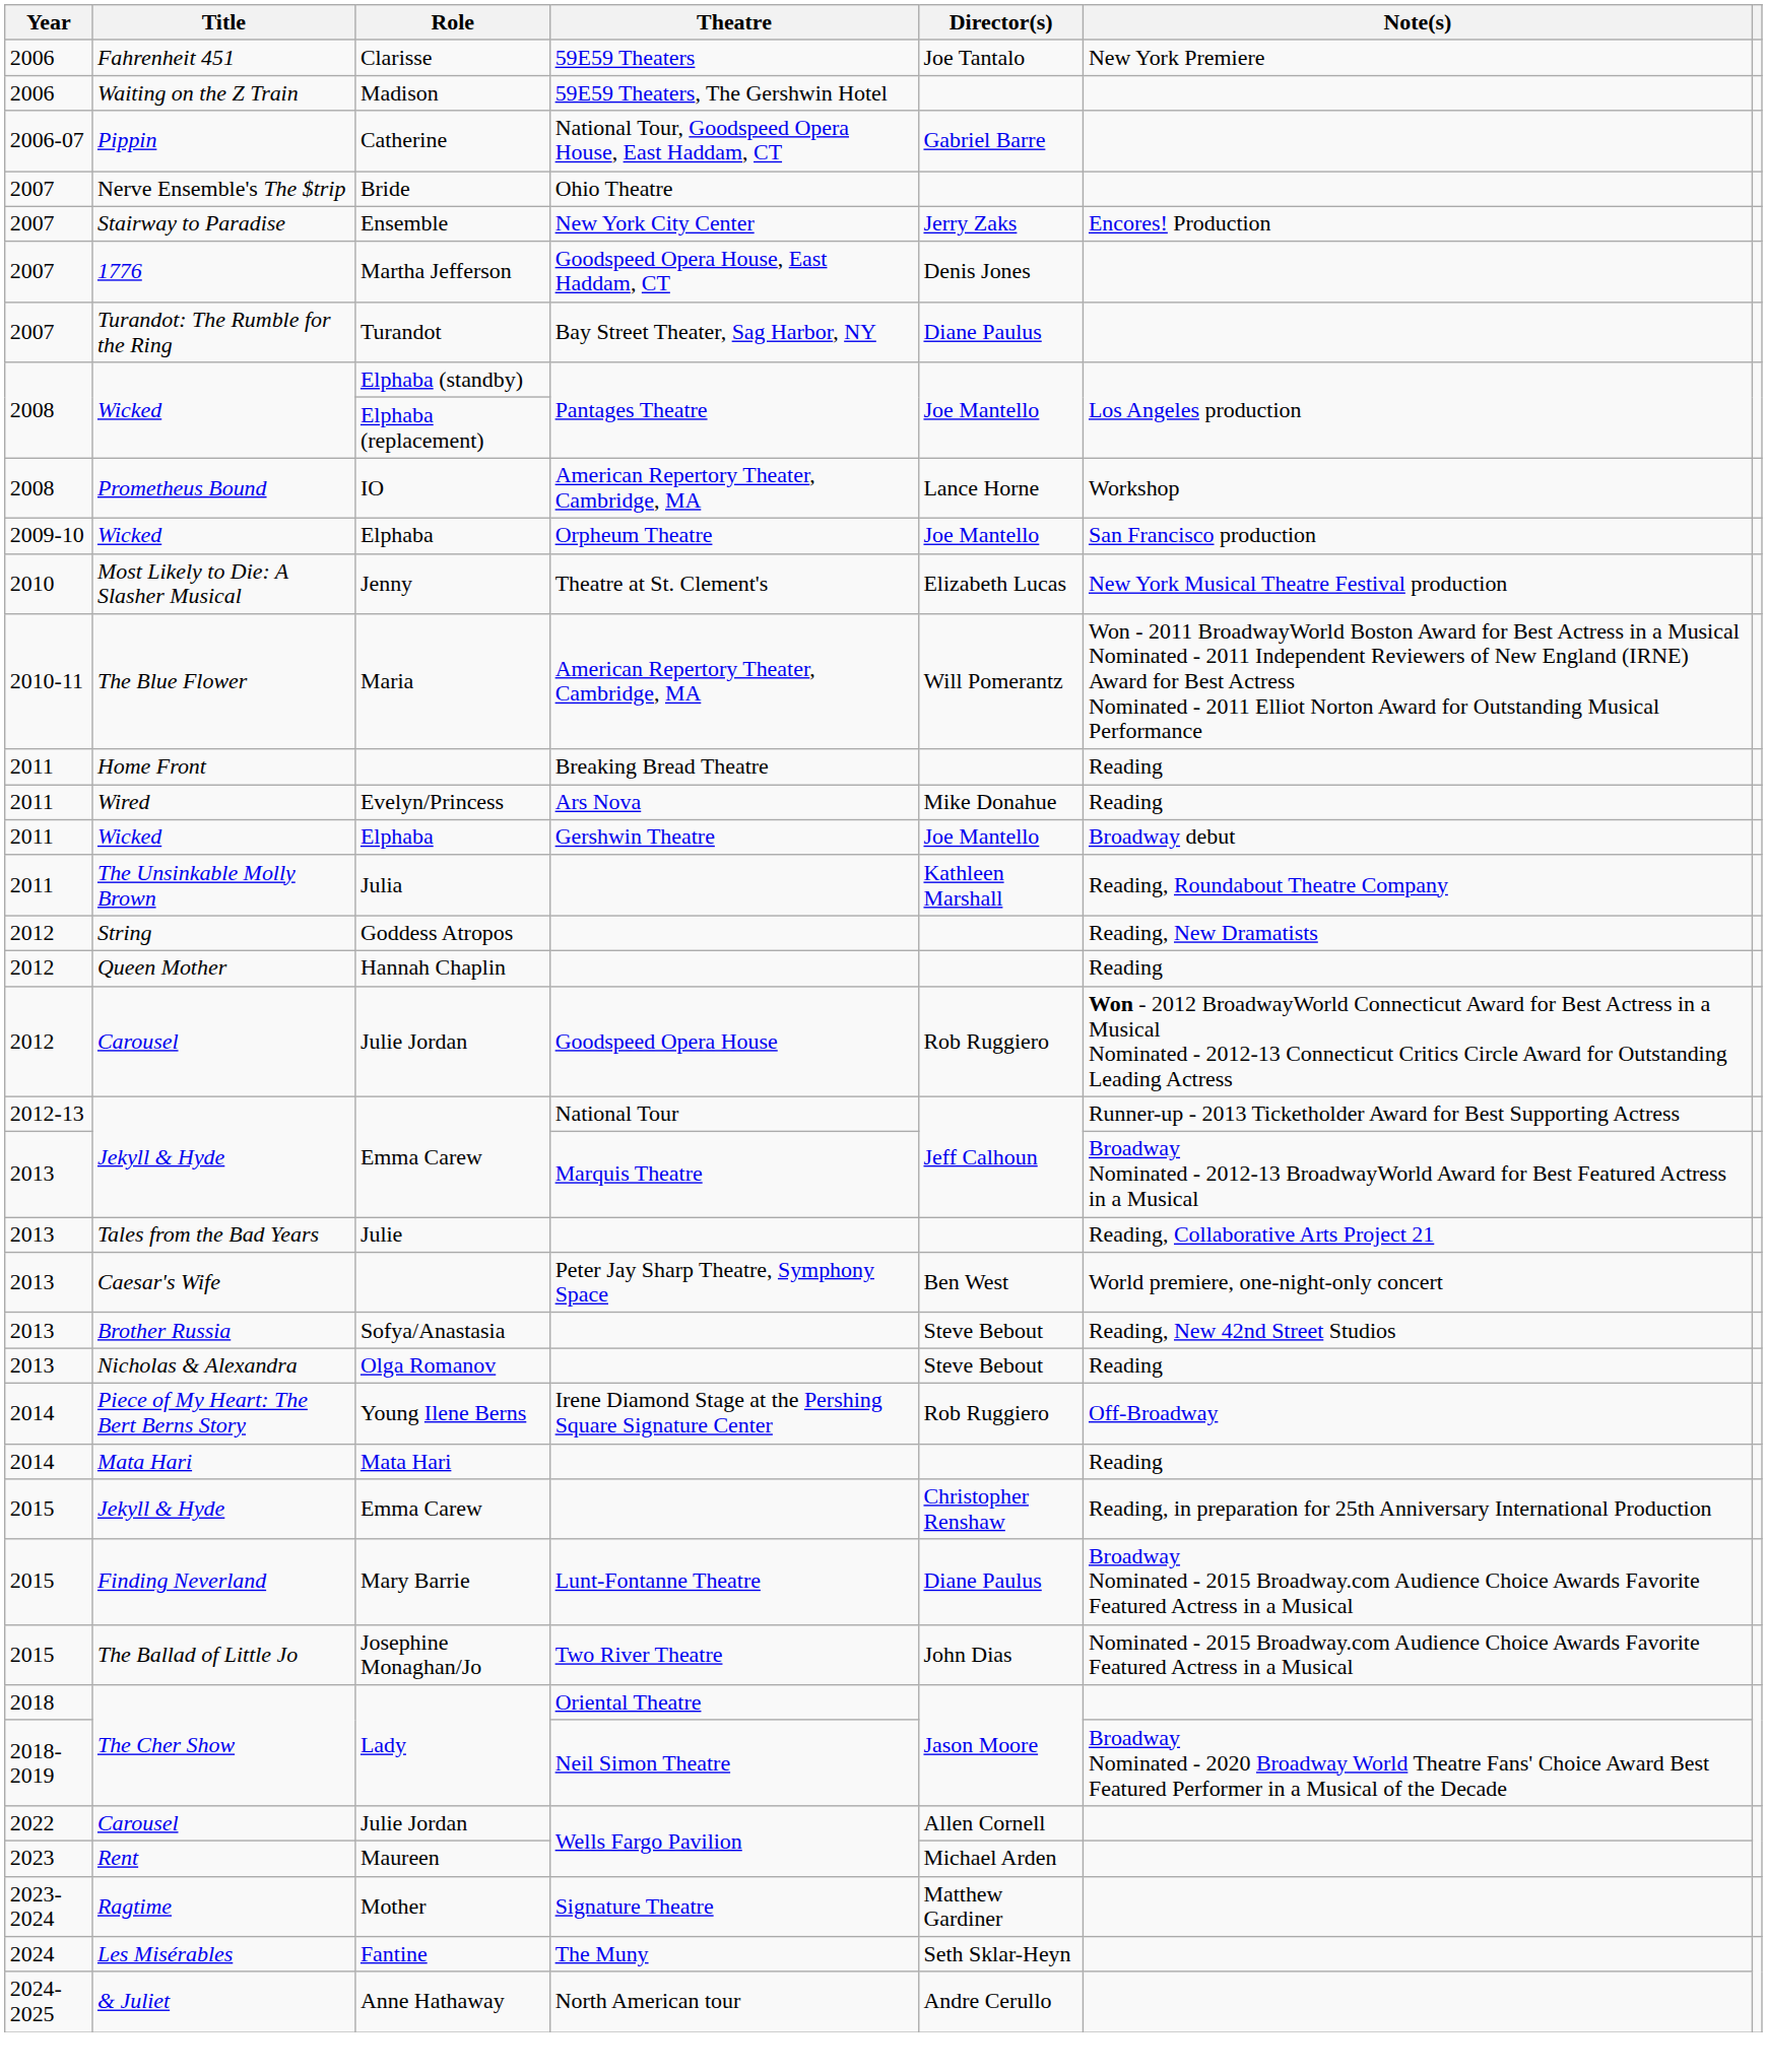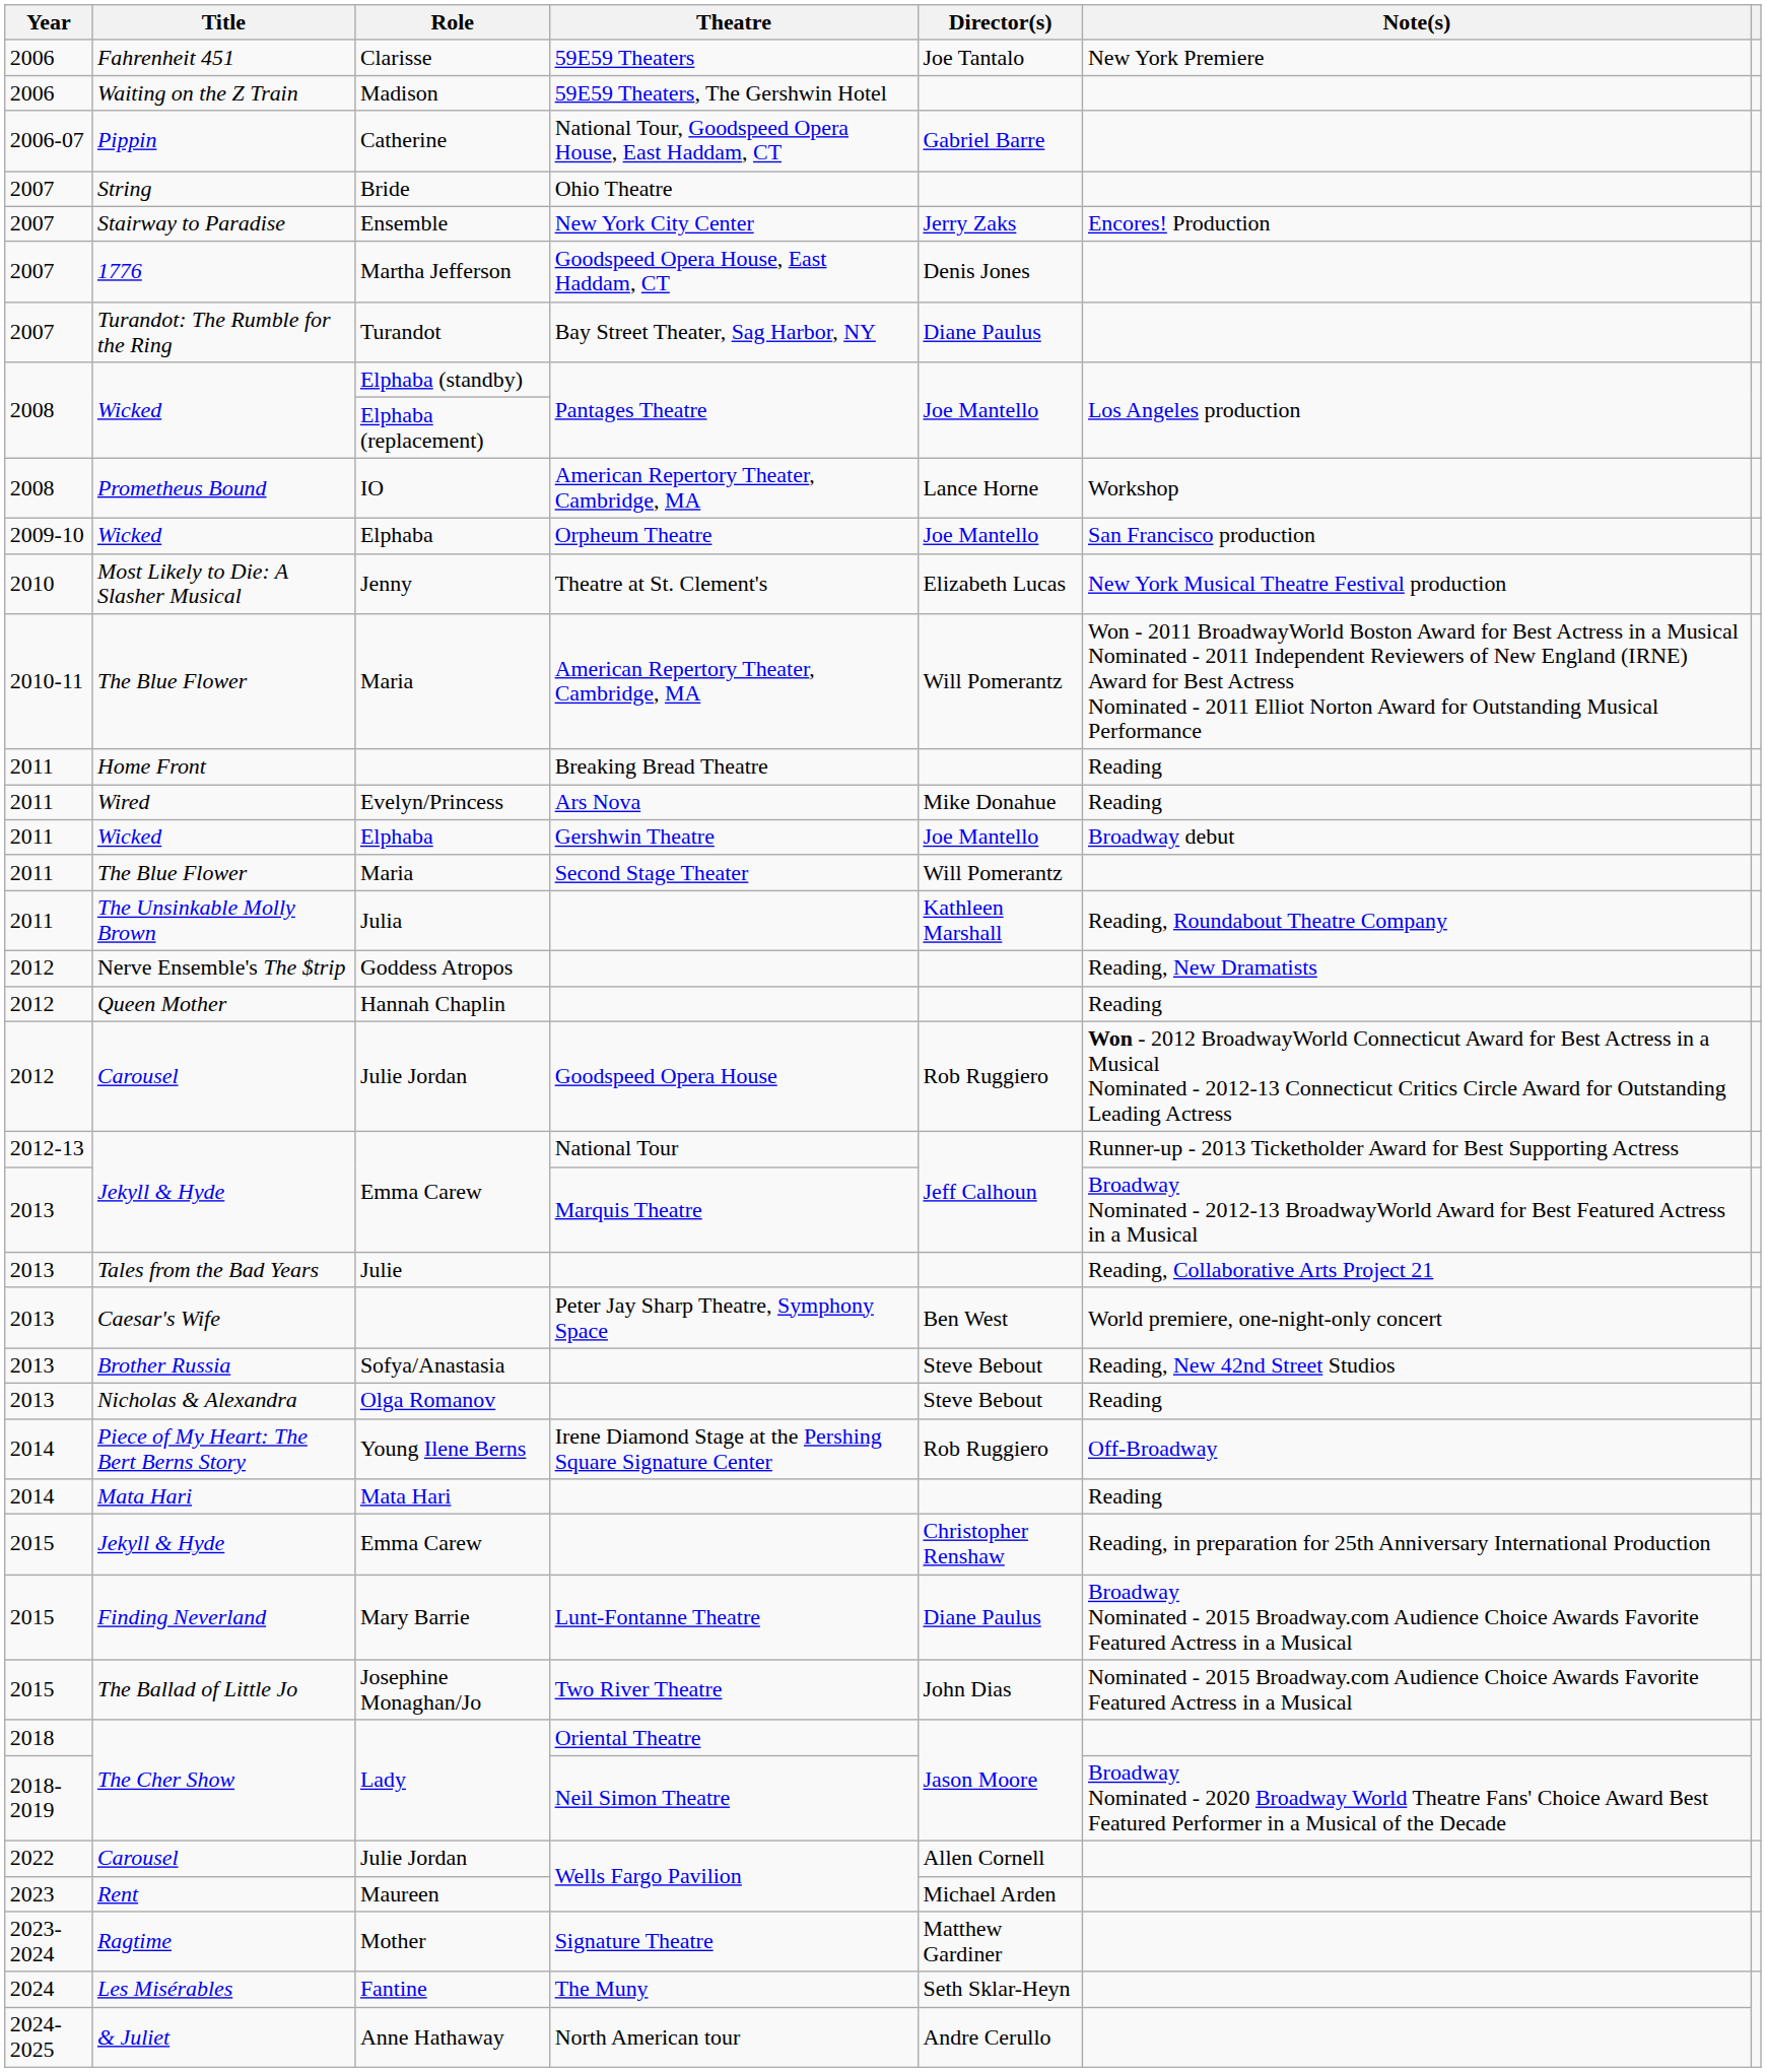Bride | Title: Nerve Ensemble's The $trip -> String
+ row: 2011 | The Blue Flower | Maria | Second Stage Theater | Will Pomerantz
Goddess Atropos | Title: String -> Nerve Ensemble's The $trip
